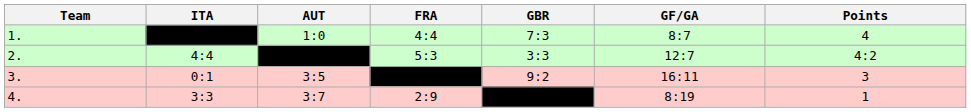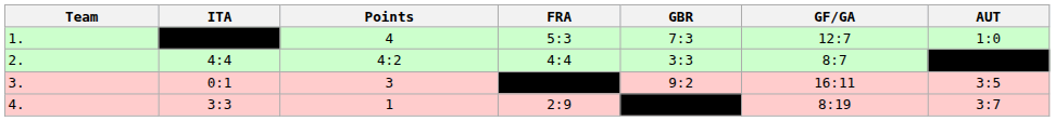columns swapped: AUT <-> Points
1. | FRA: 4:4 -> 5:3
1. | GF/GA: 8:7 -> 12:7
2. | FRA: 5:3 -> 4:4
2. | GF/GA: 12:7 -> 8:7
